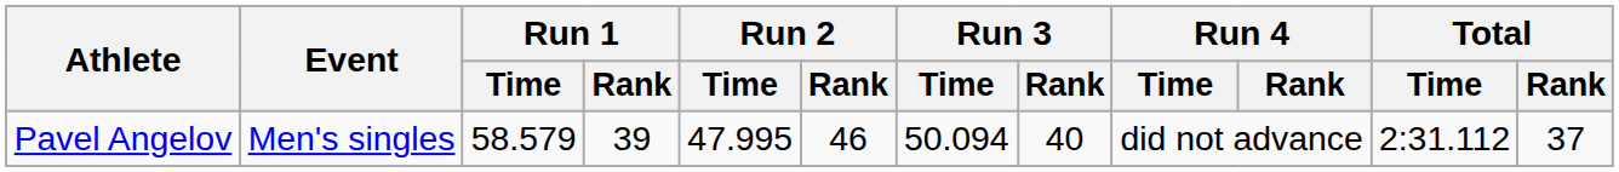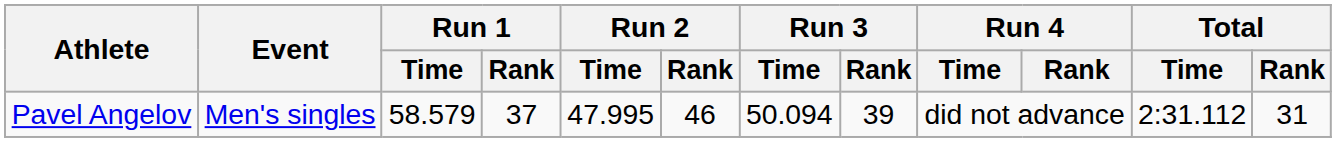Pavel Angelov | Run 1 / Rank: 39 -> 37
Pavel Angelov | Run 3 / Rank: 40 -> 39
Pavel Angelov | Total / Rank: 37 -> 31
